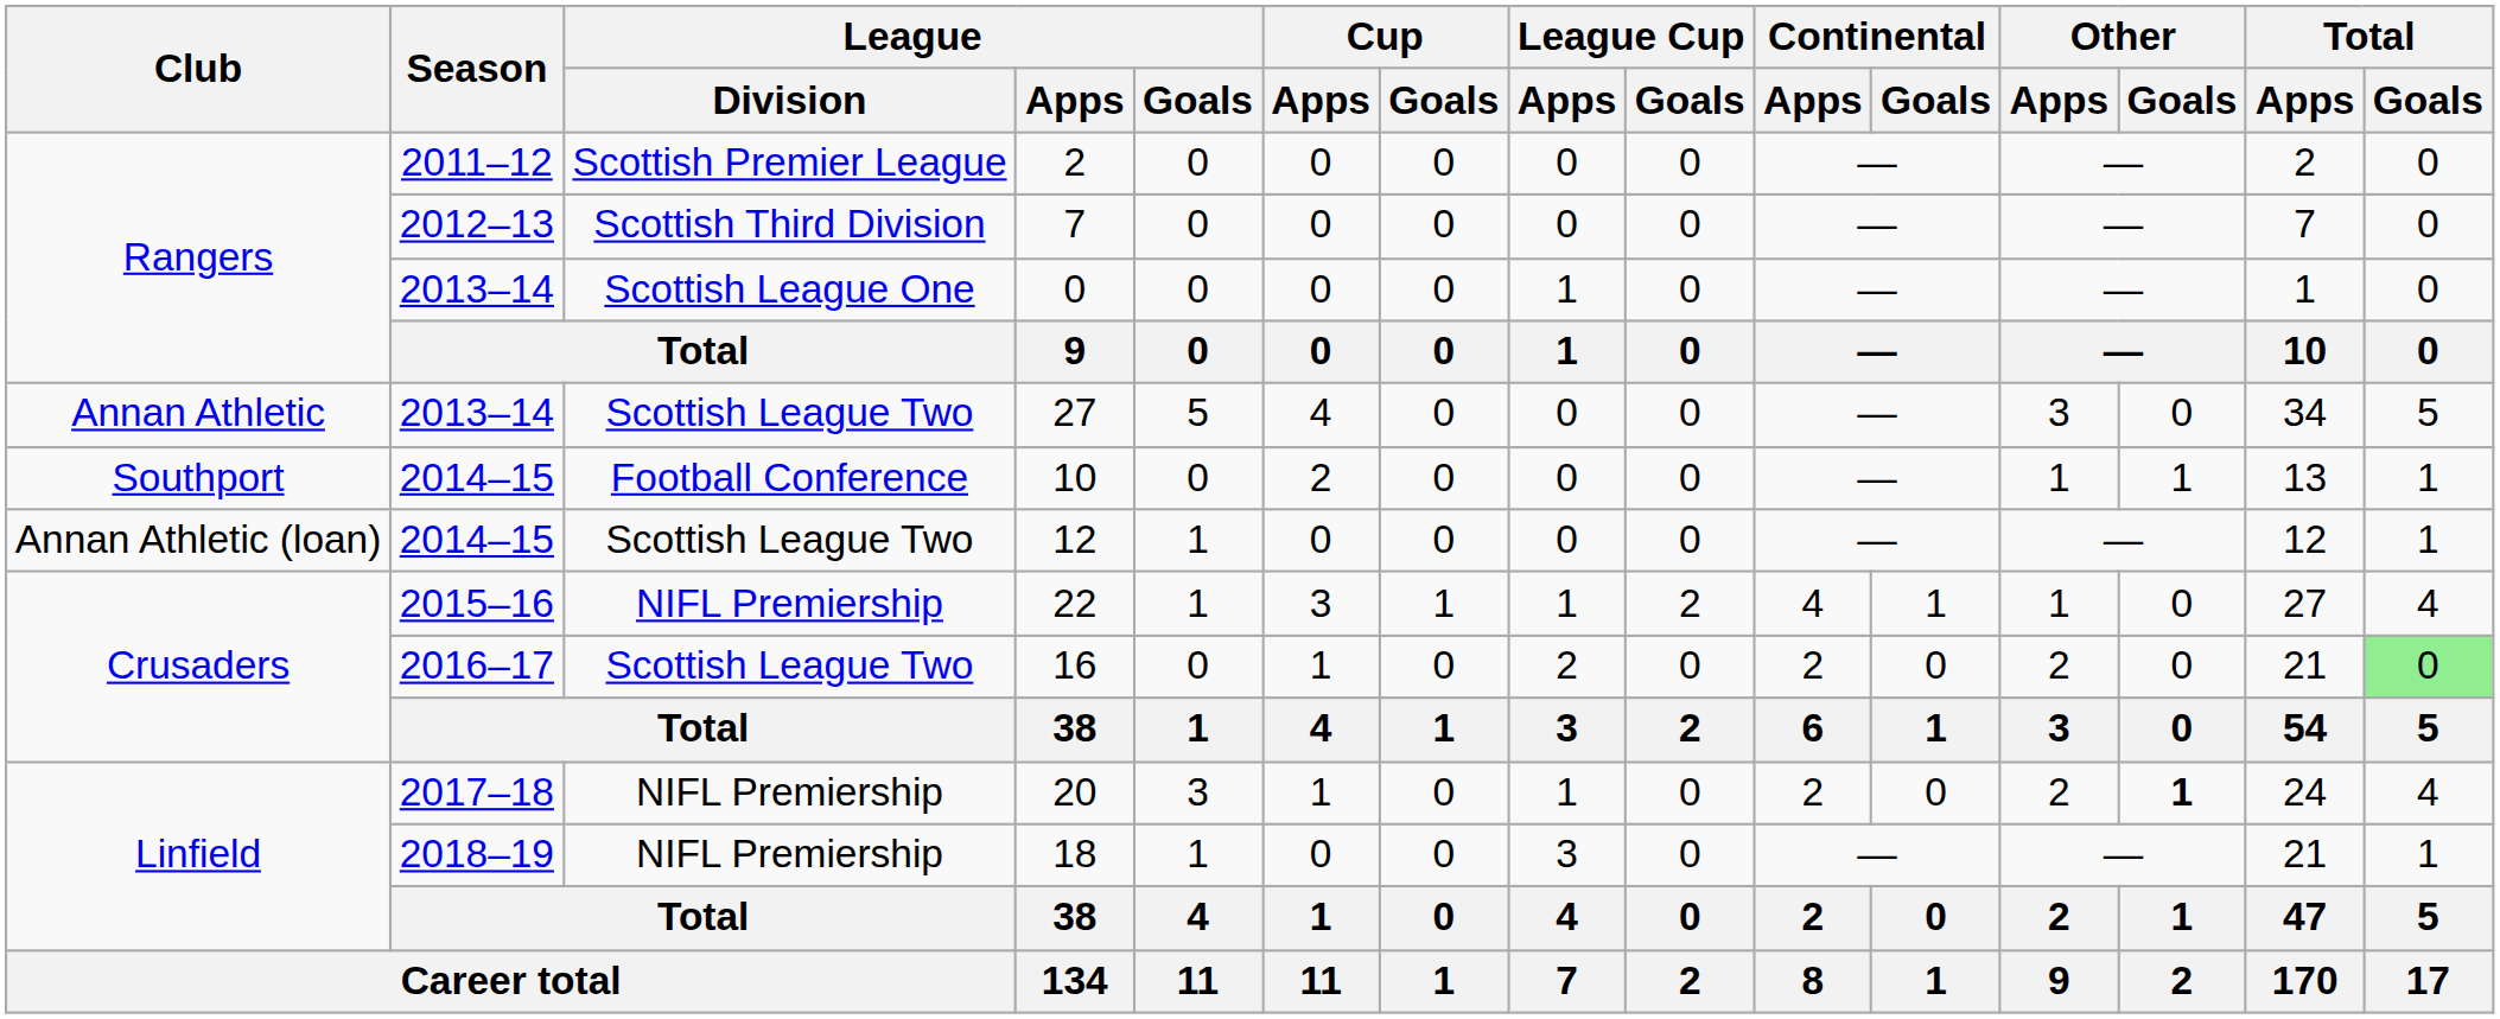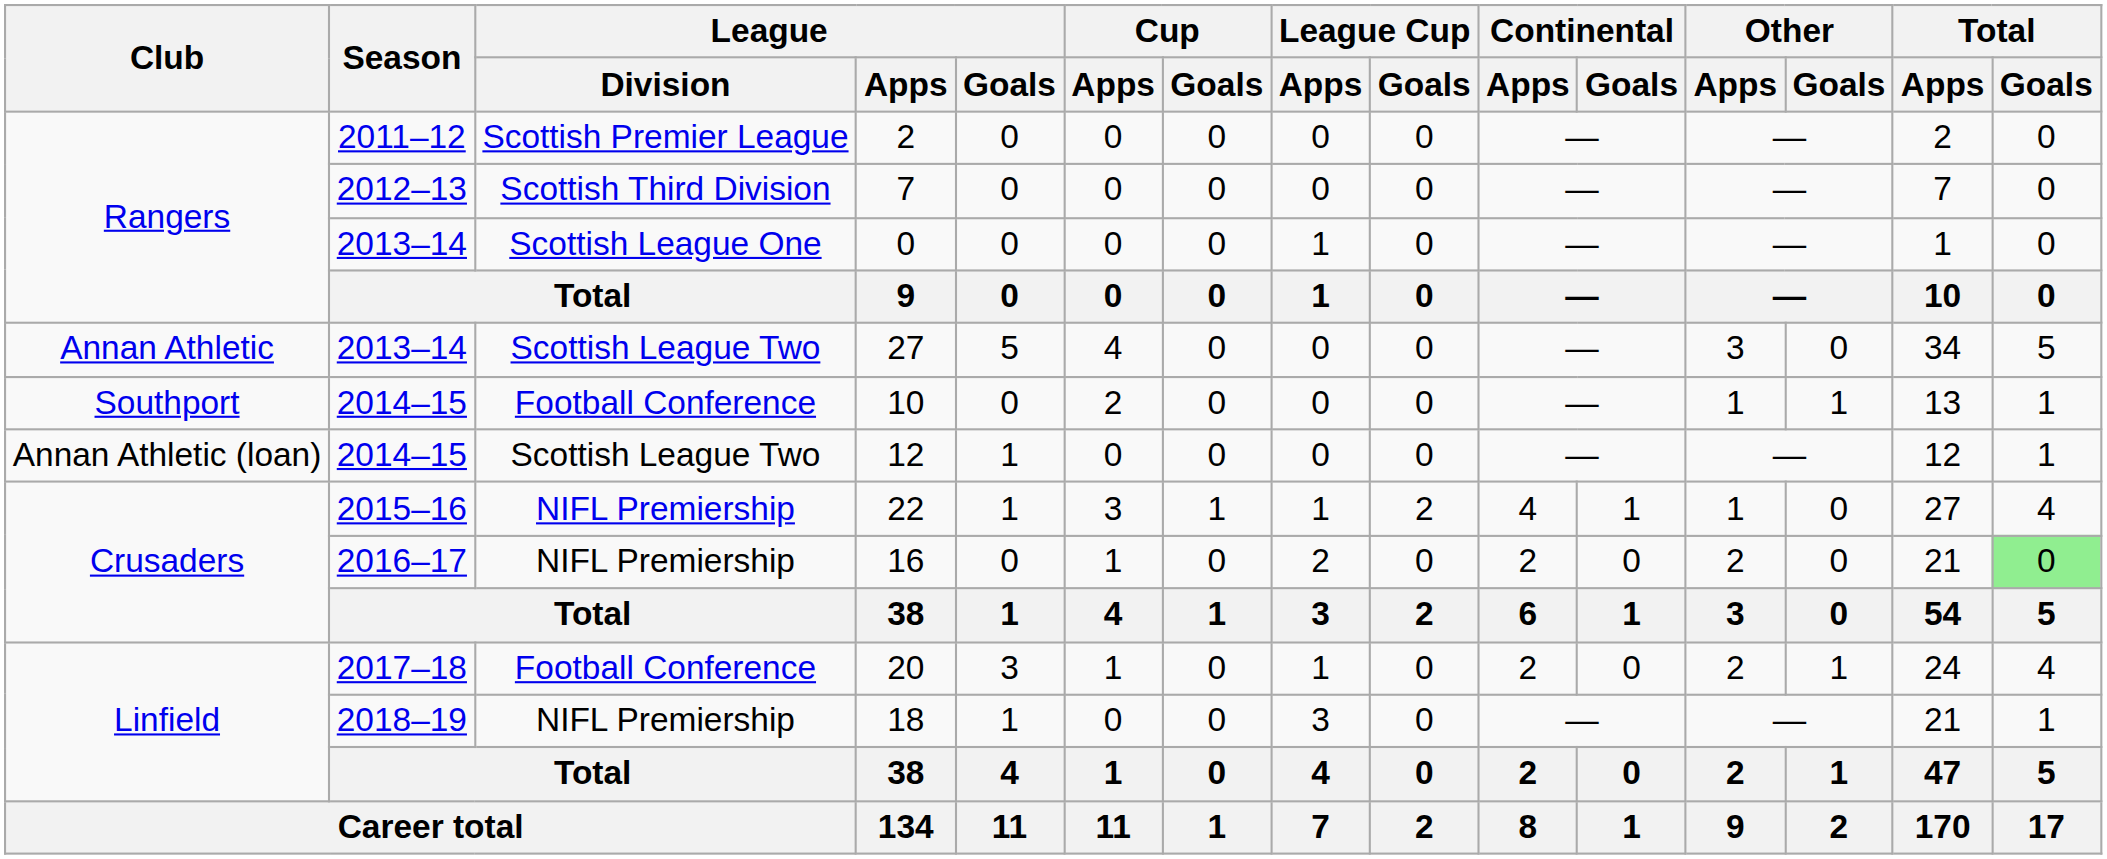16 | League / Division: Scottish League Two -> NIFL Premiership
20 | League / Division: NIFL Premiership -> Football Conference
20 | Other / Goals: bold -> normal
